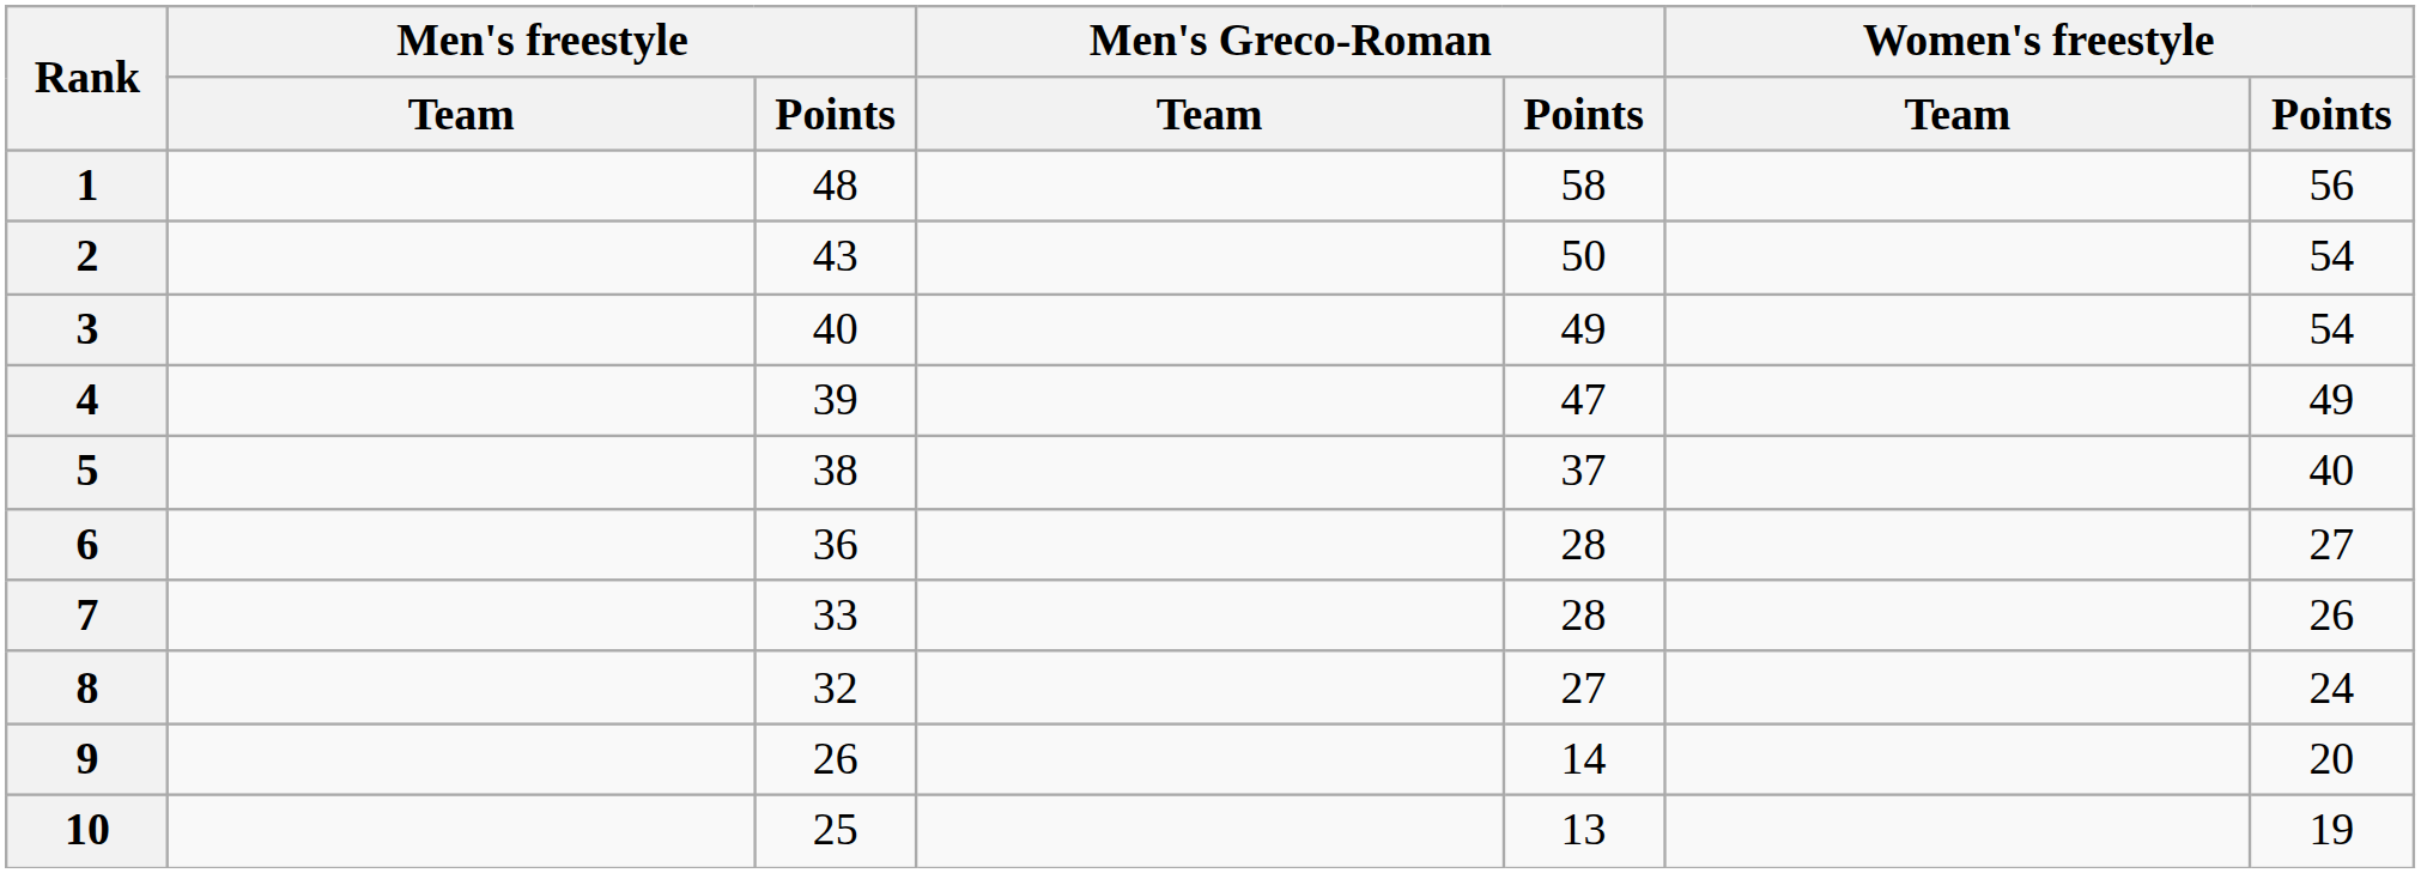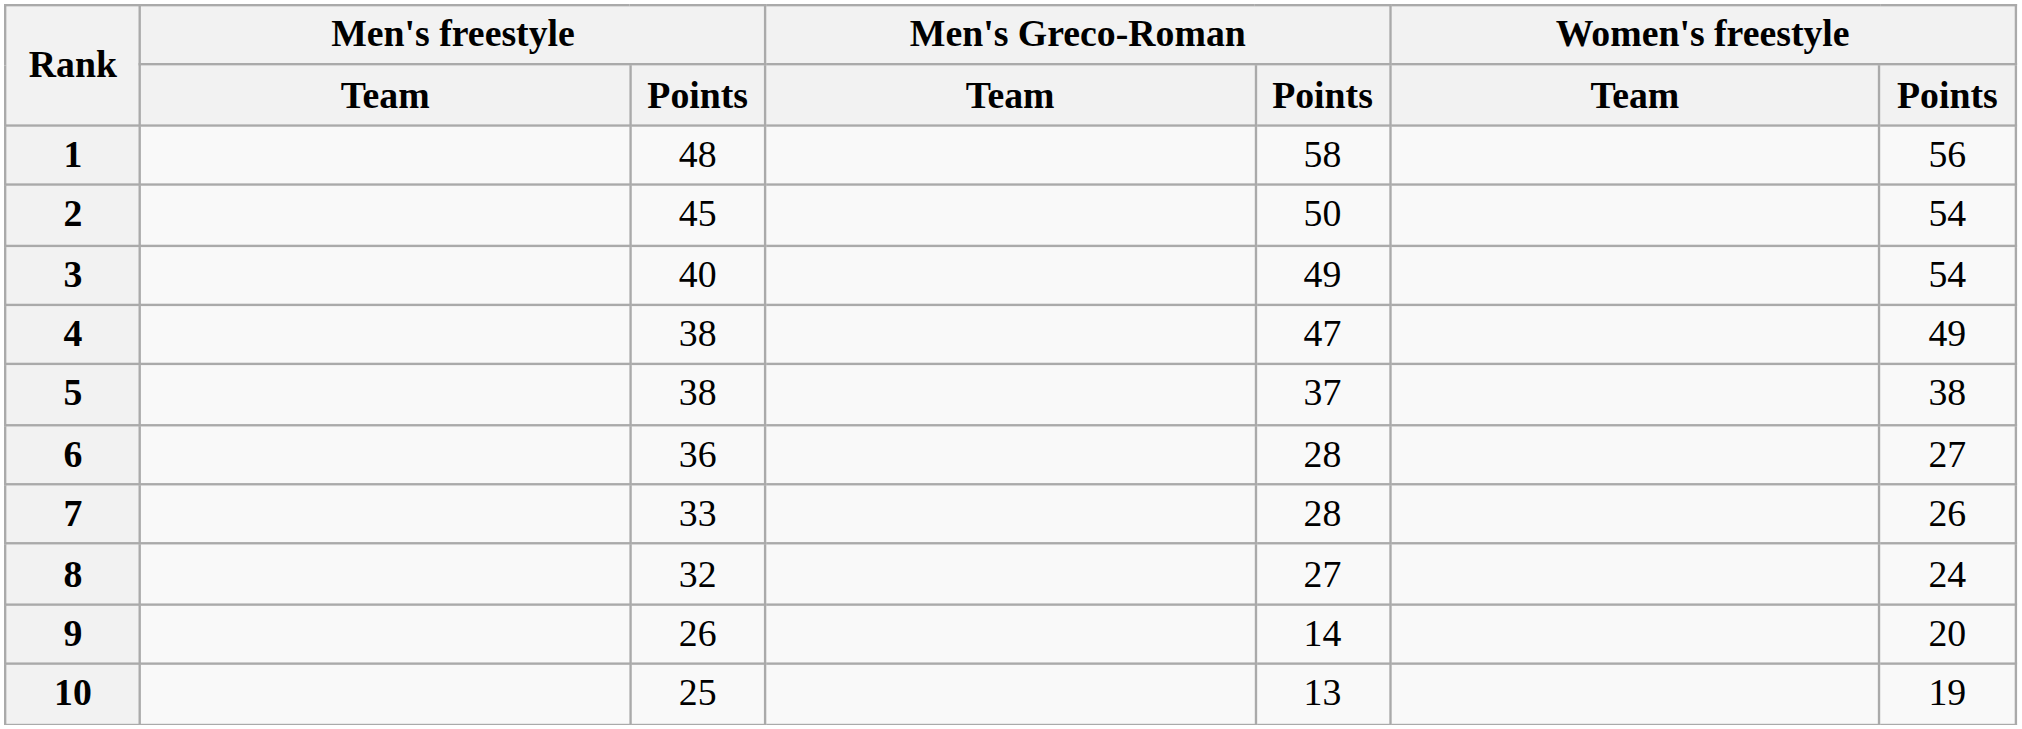2 | Men's freestyle / Points: 43 -> 45
4 | Men's freestyle / Points: 39 -> 38
5 | Women's freestyle / Points: 40 -> 38
